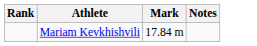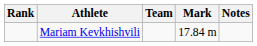+ column: Team
